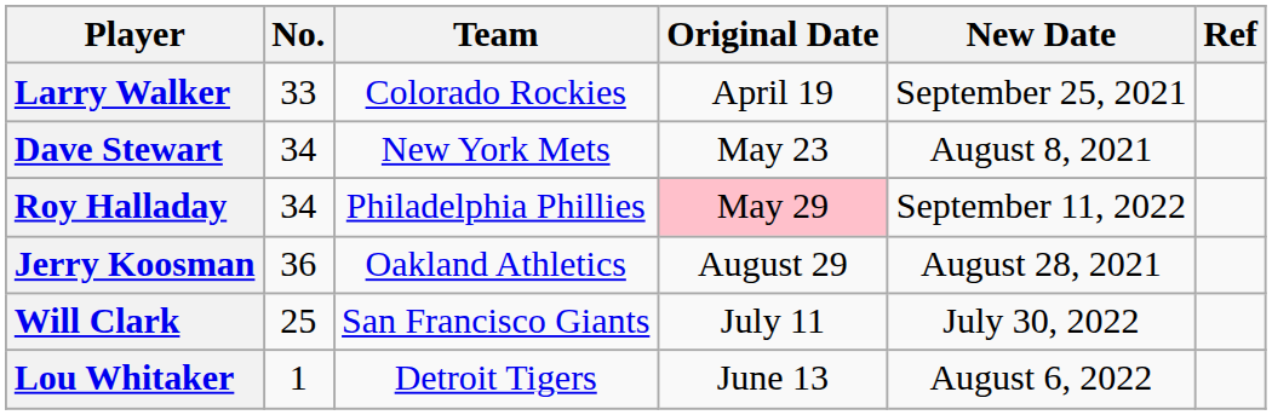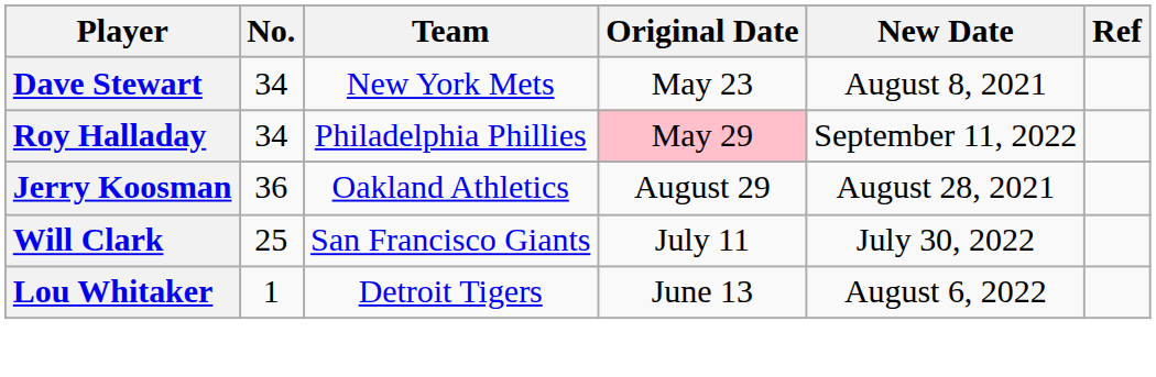- row: Larry Walker | 33 | Colorado Rockies | April 19 | September 25, 2021
